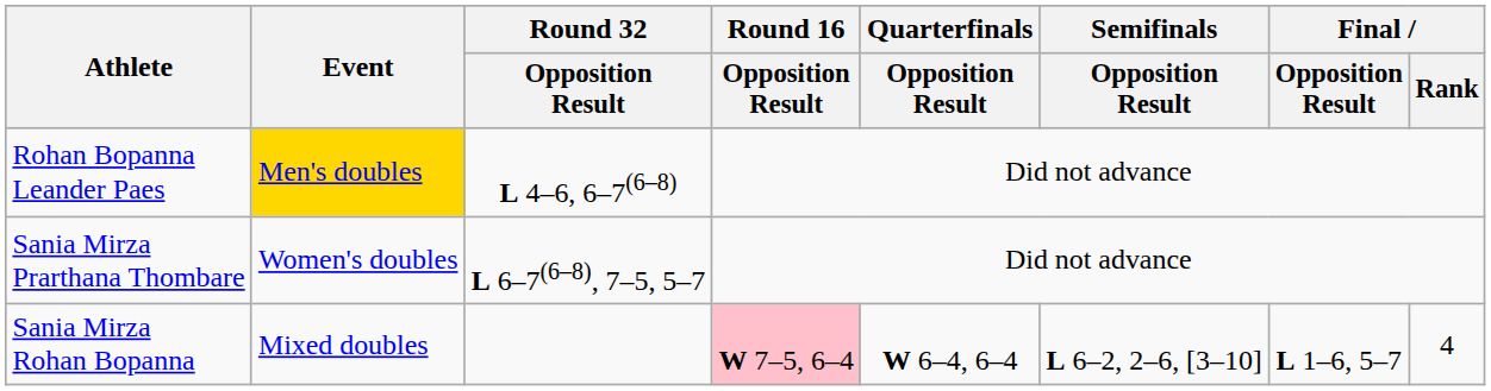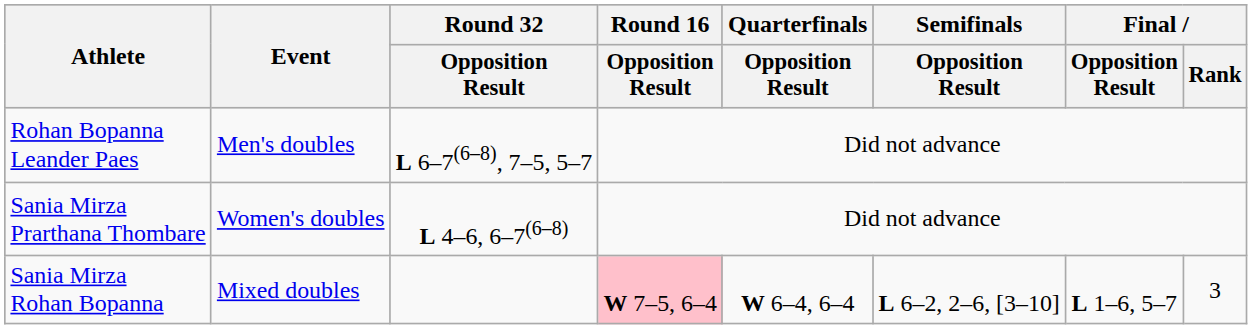Rohan Bopanna Leander Paes | Event: gold background -> no background
Rohan Bopanna Leander Paes | Round 32 / Opposition Result: L 4–6, 6–7(6–8) -> L 6–7(6–8), 7–5, 5–7
Sania Mirza Prarthana Thombare | Round 32 / Opposition Result: L 6–7(6–8), 7–5, 5–7 -> L 4–6, 6–7(6–8)
Sania Mirza Rohan Bopanna | Final / Rank: 4 -> 3
